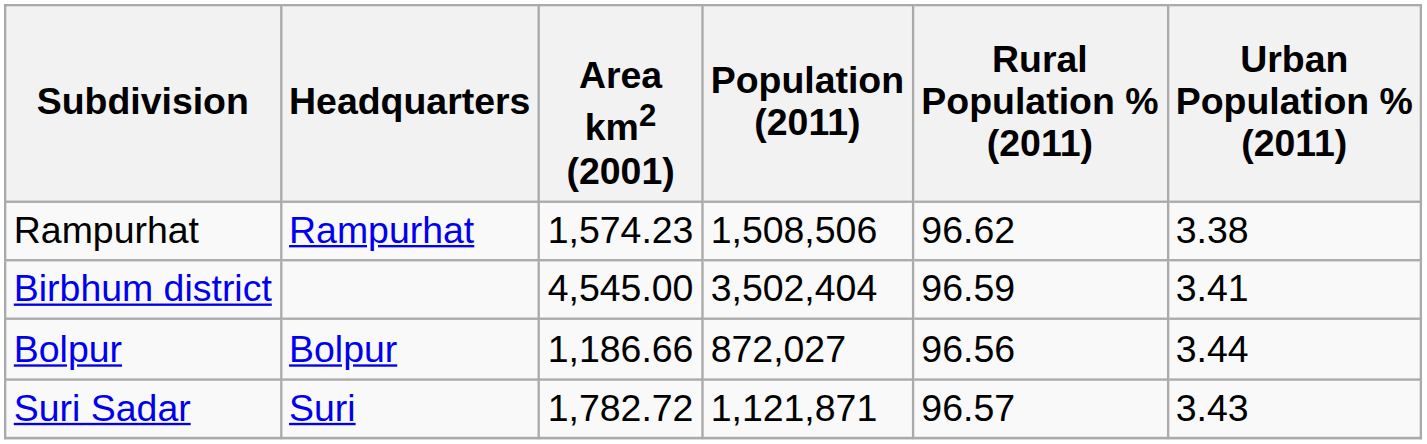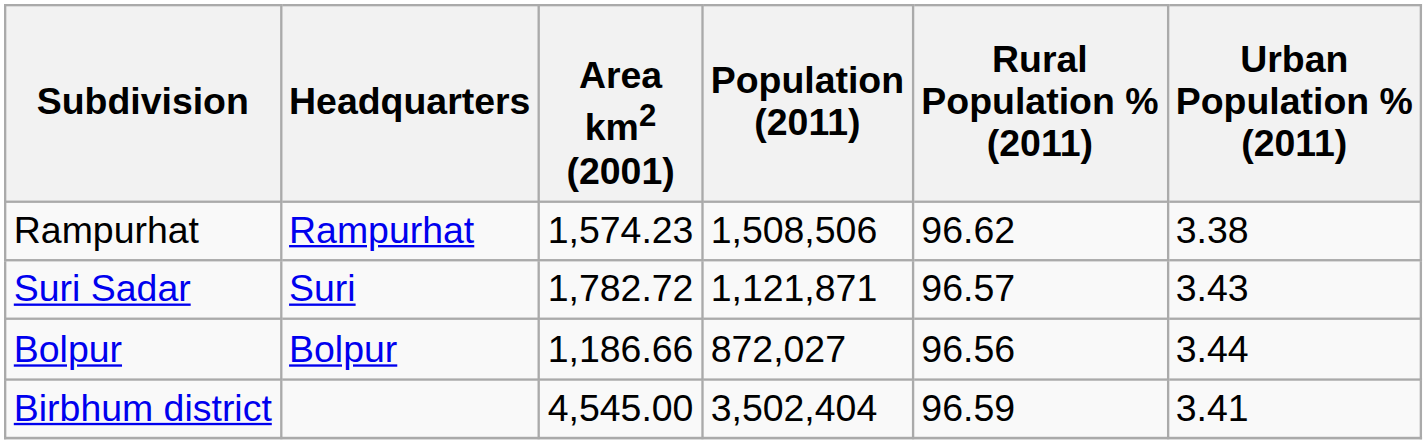rows swapped: Suri Sadar <-> Birbhum district
